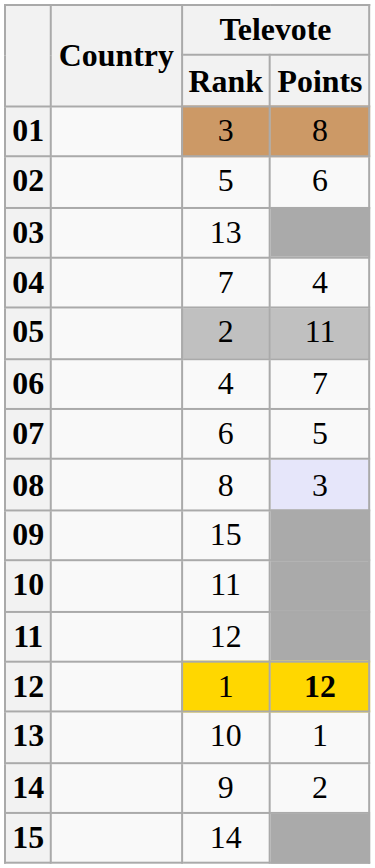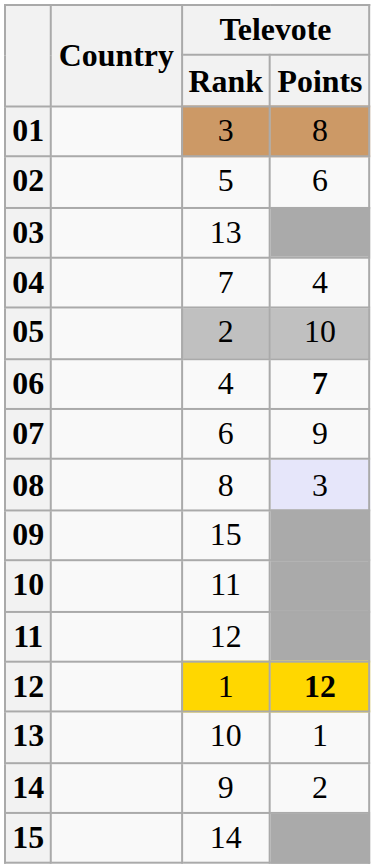05 | Televote / Points: 11 -> 10
06 | Televote / Points: normal -> bold
07 | Televote / Points: 5 -> 9
